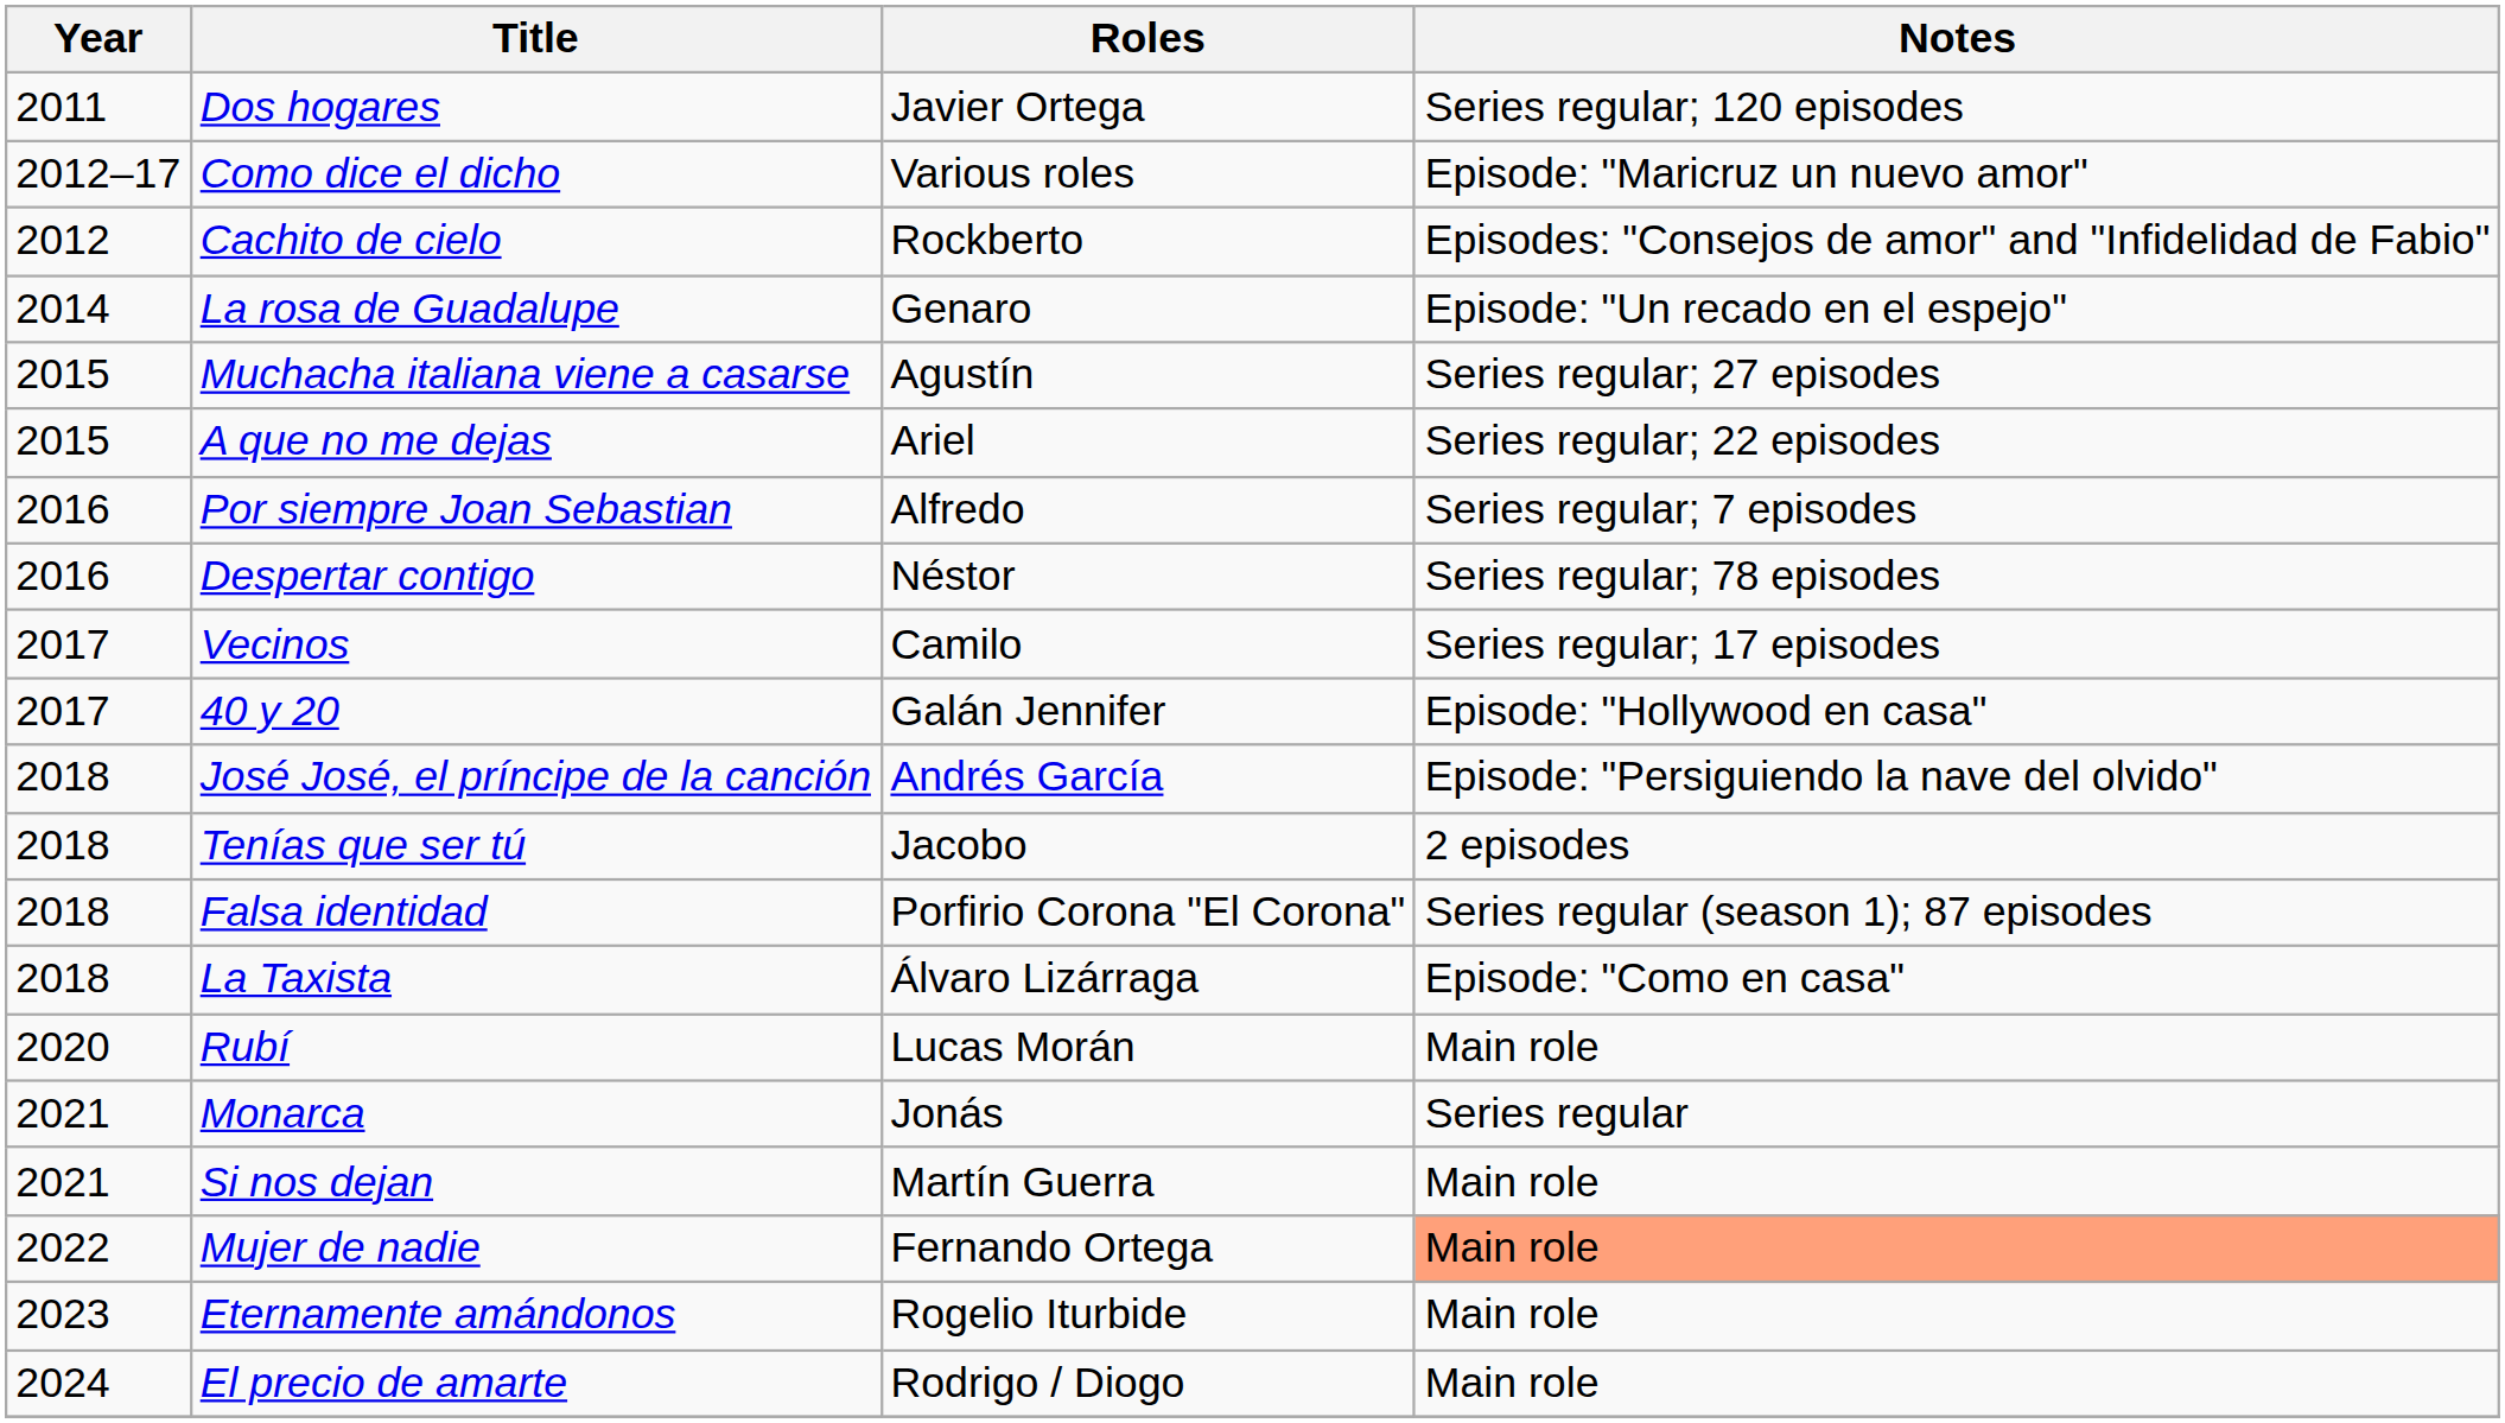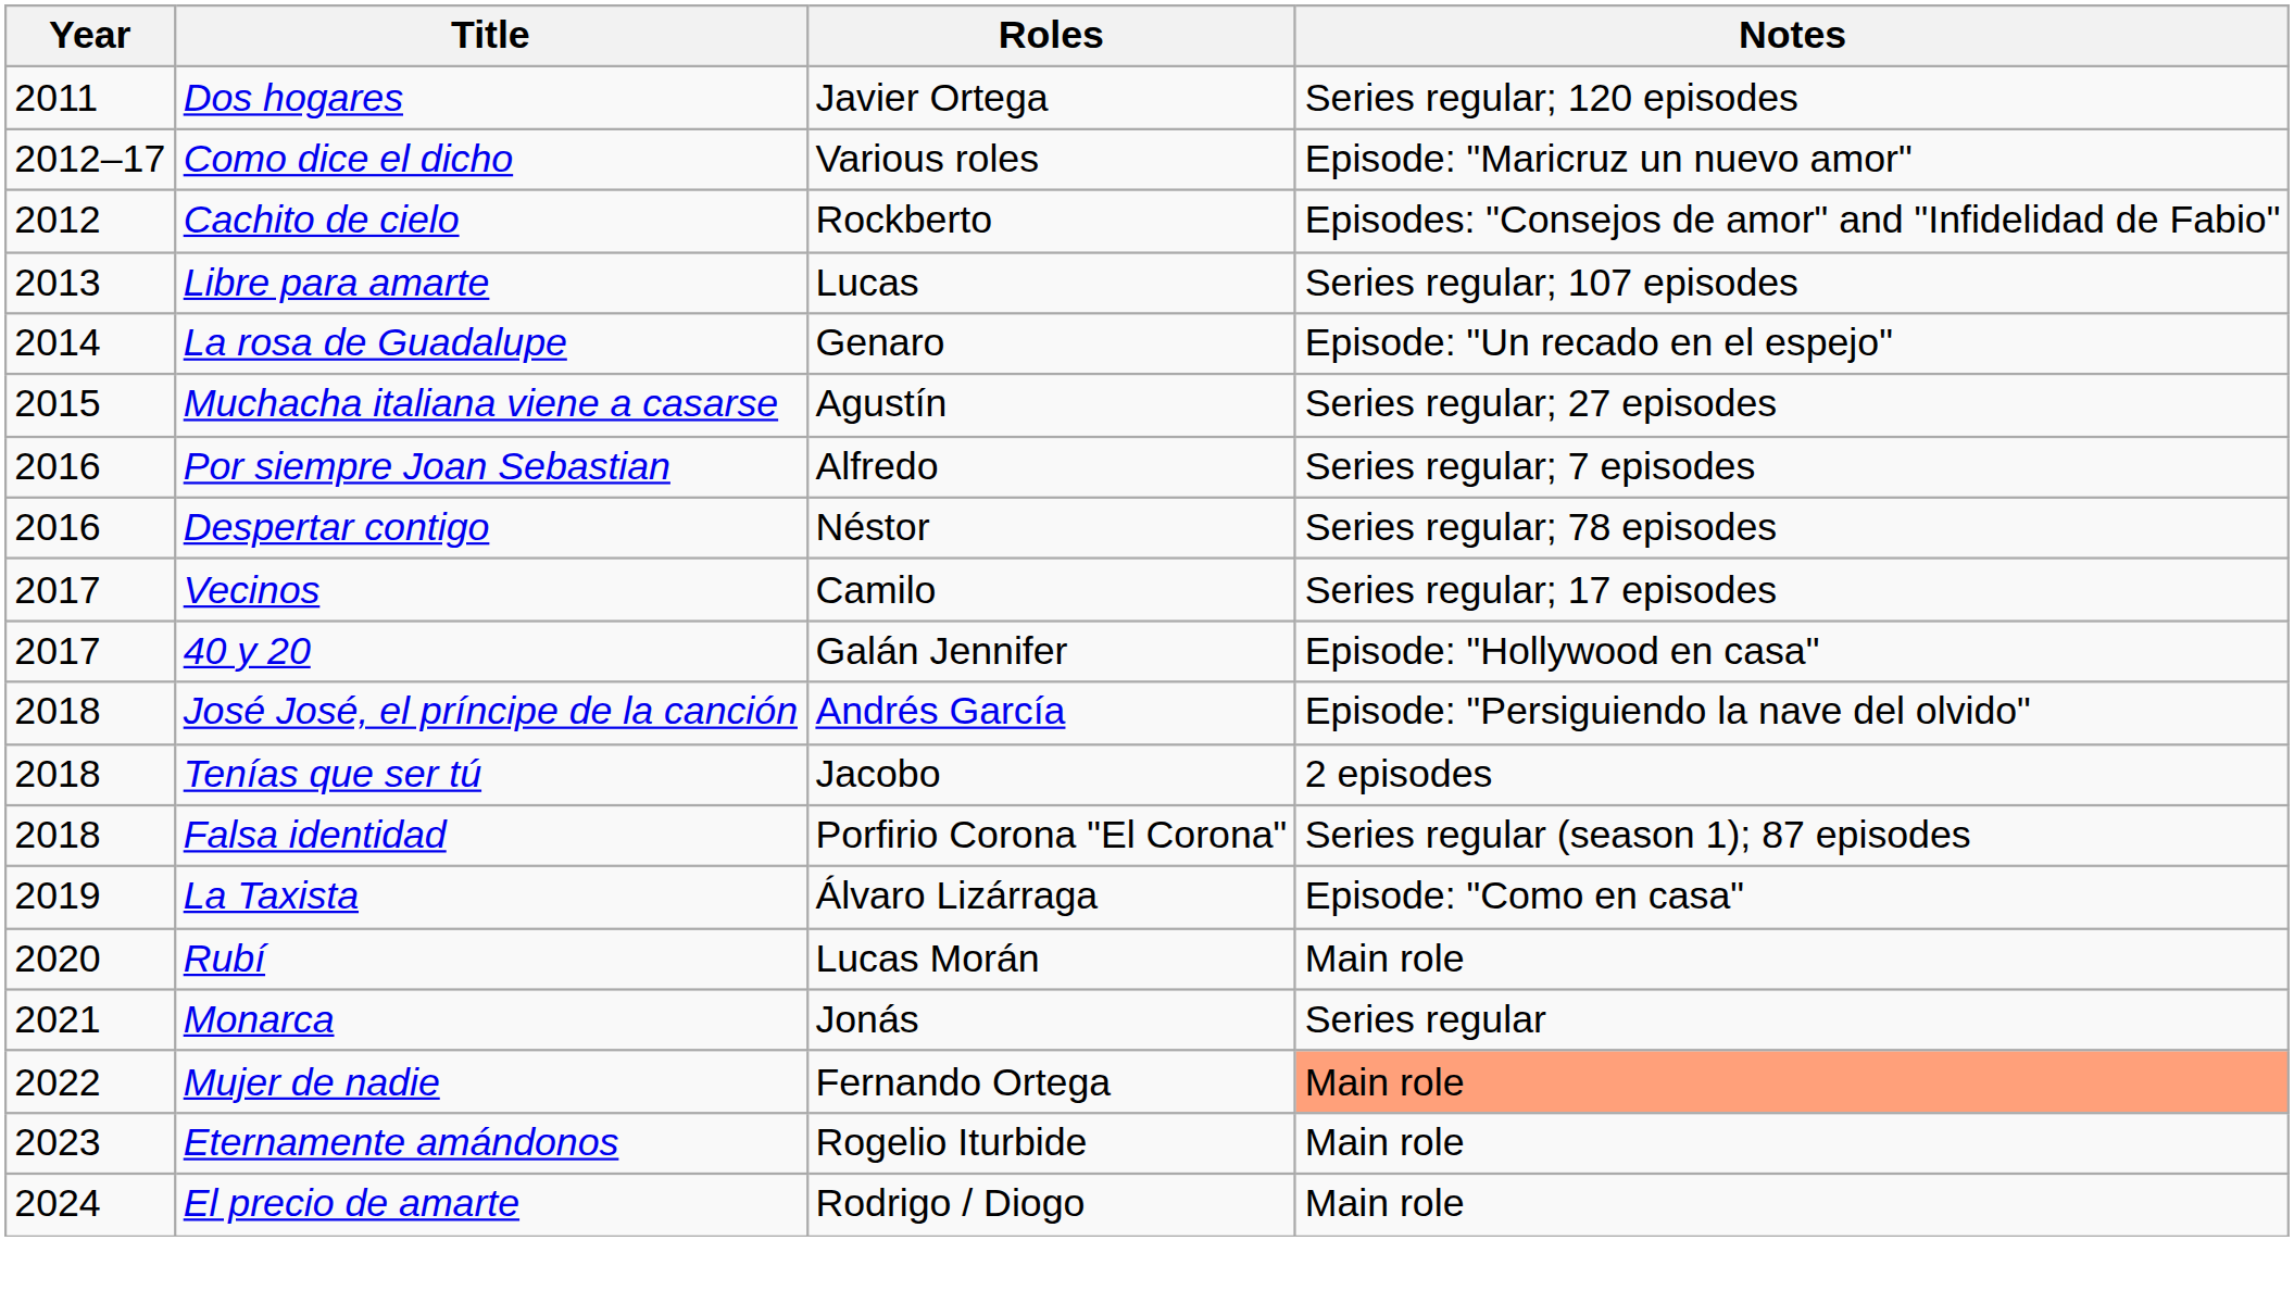+ row: 2013 | Libre para amarte | Lucas | Series regular; 107 episodes
- row: 2015 | A que no me dejas | Ariel | Series regular; 22 episodes
La Taxista | Year: 2018 -> 2019
- row: 2021 | Si nos dejan | Martín Guerra | Main role
